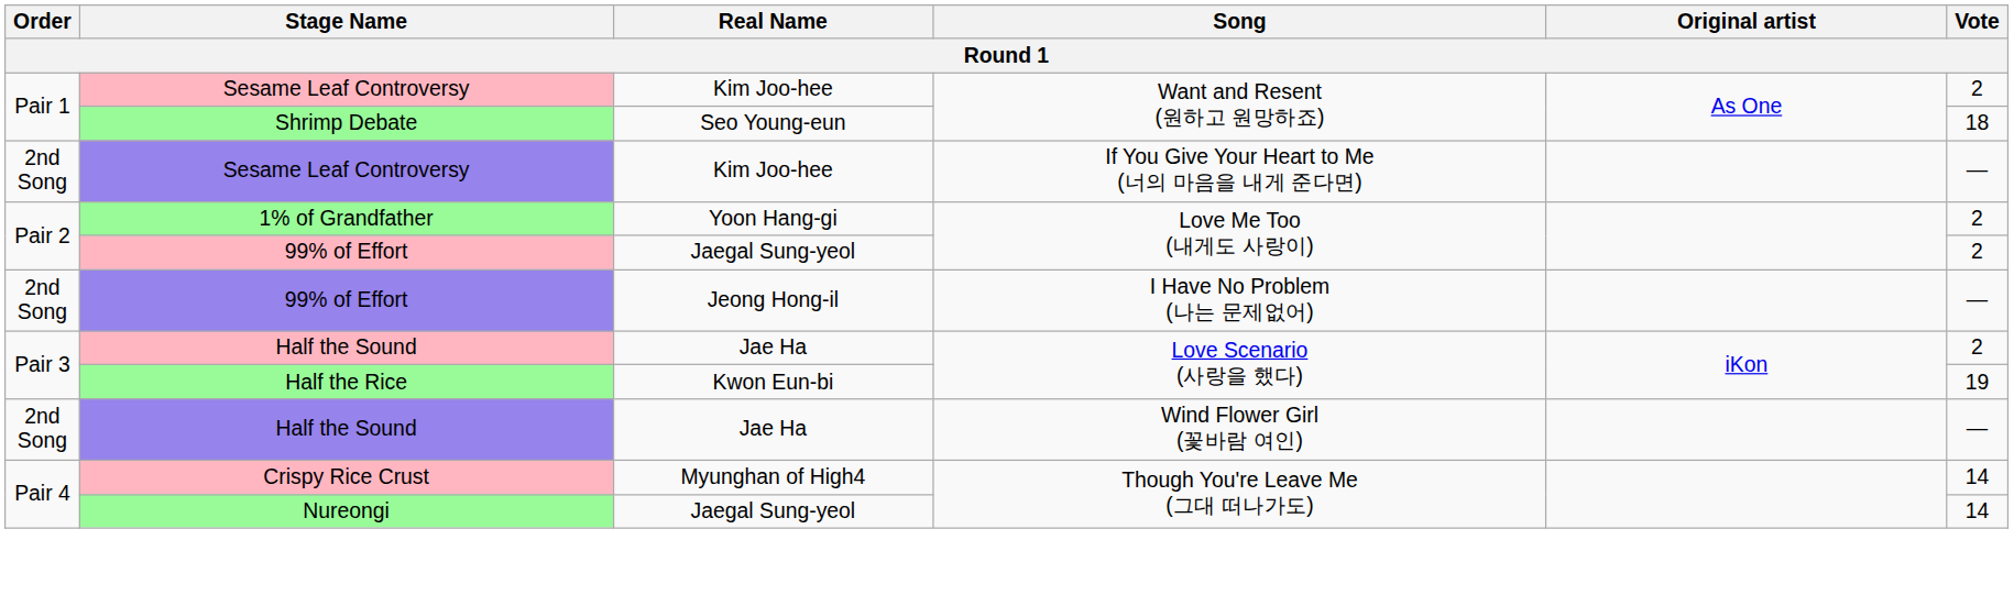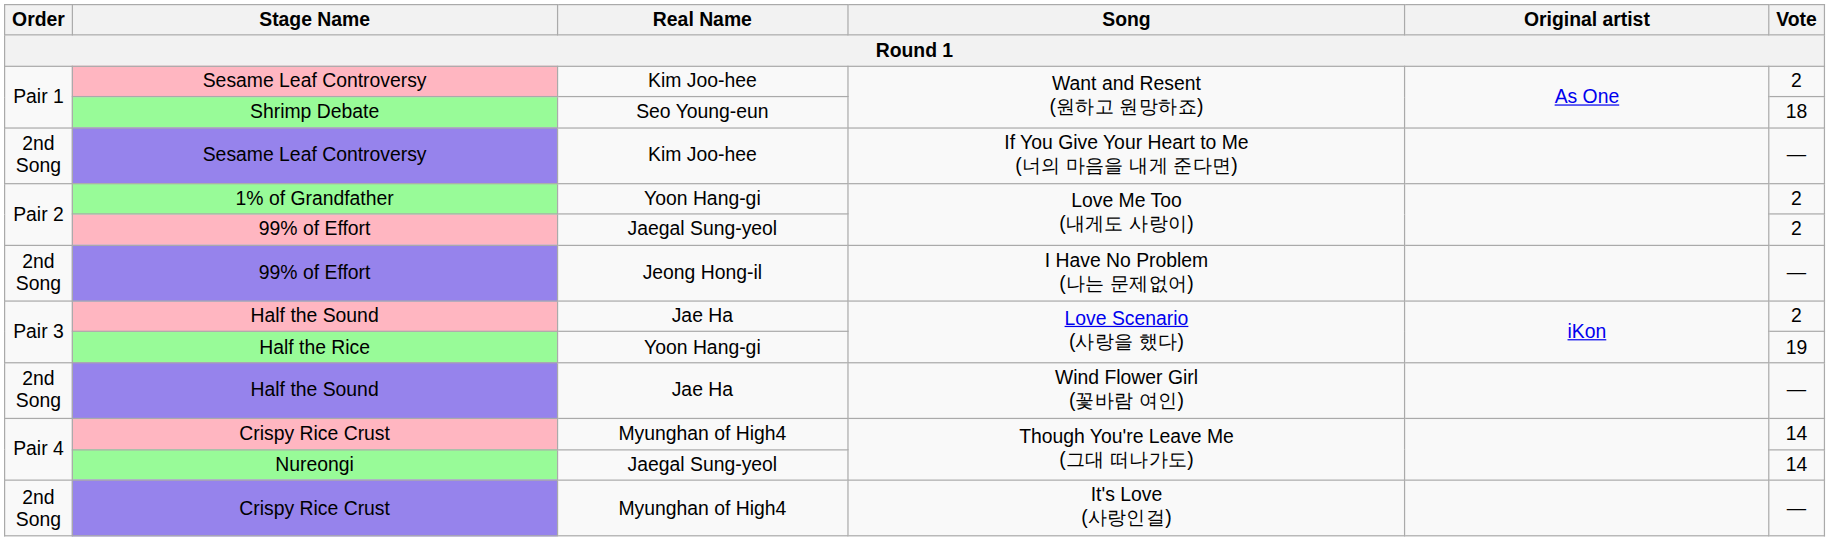Half the Rice | Real Name: Kwon Eun-bi -> Yoon Hang-gi
+ row: 2nd Song | Crispy Rice Crust | Myunghan of High4 | It's Love (사랑인걸) | —
